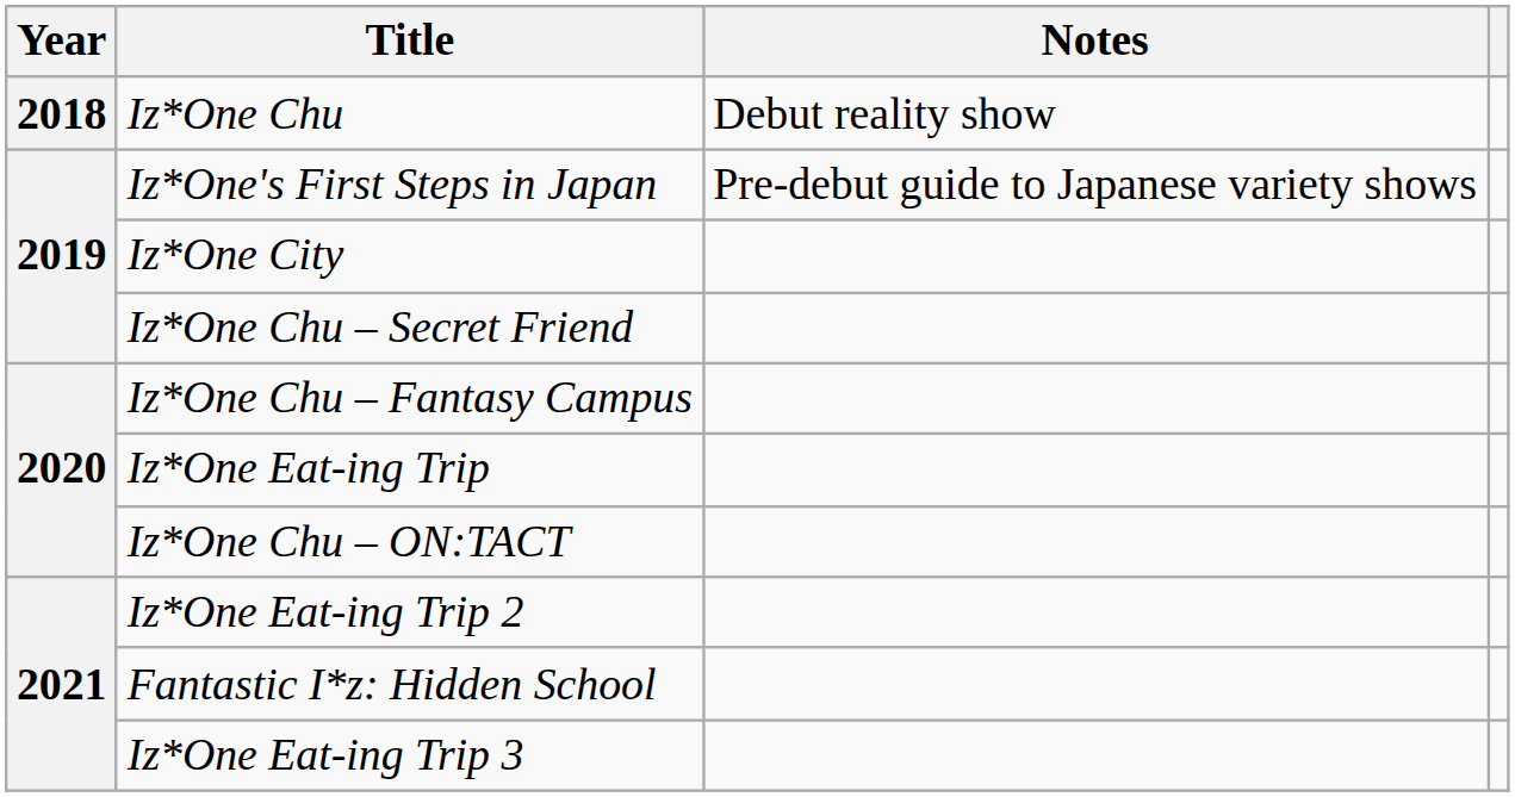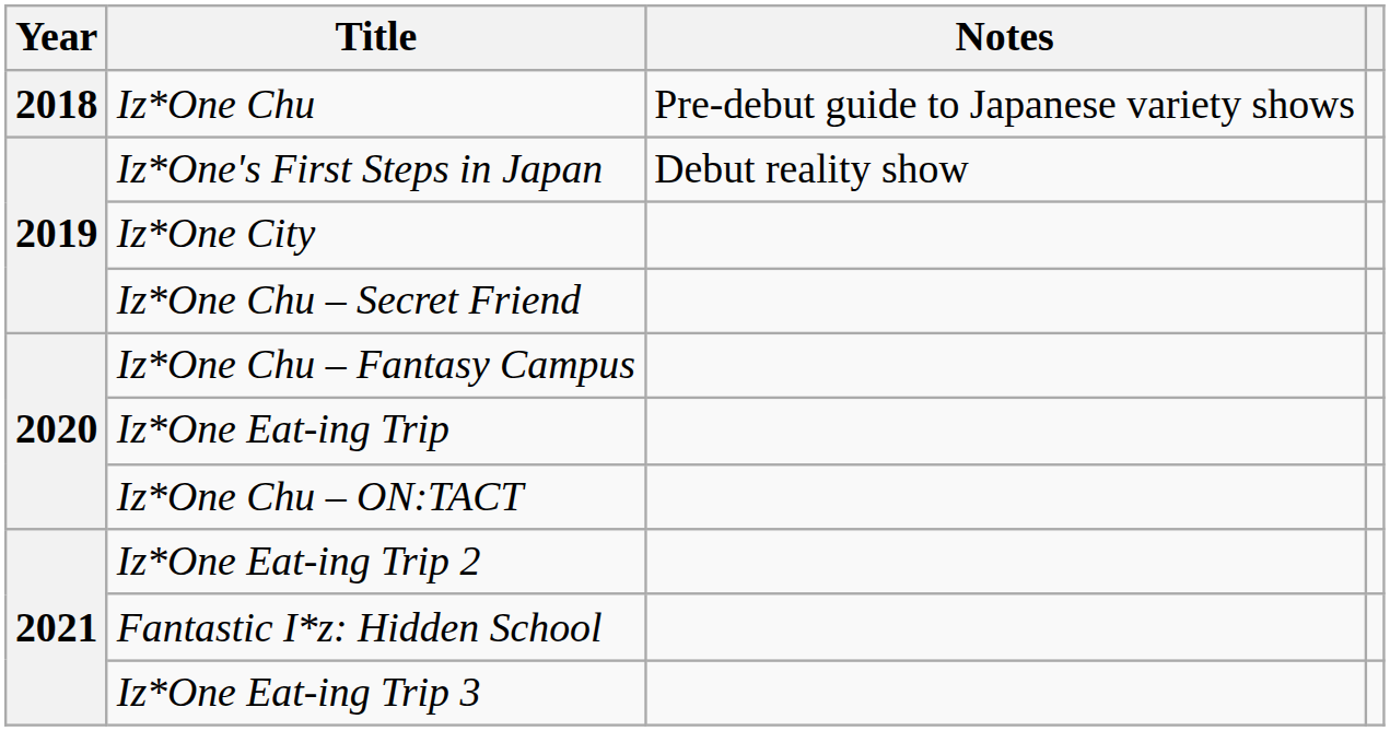Iz*One Chu | Notes: Debut reality show -> Pre-debut guide to Japanese variety shows
Iz*One's First Steps in Japan | Notes: Pre-debut guide to Japanese variety shows -> Debut reality show
